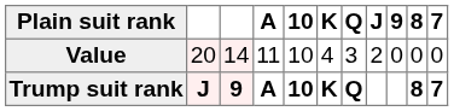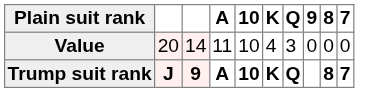- column: J | 2
